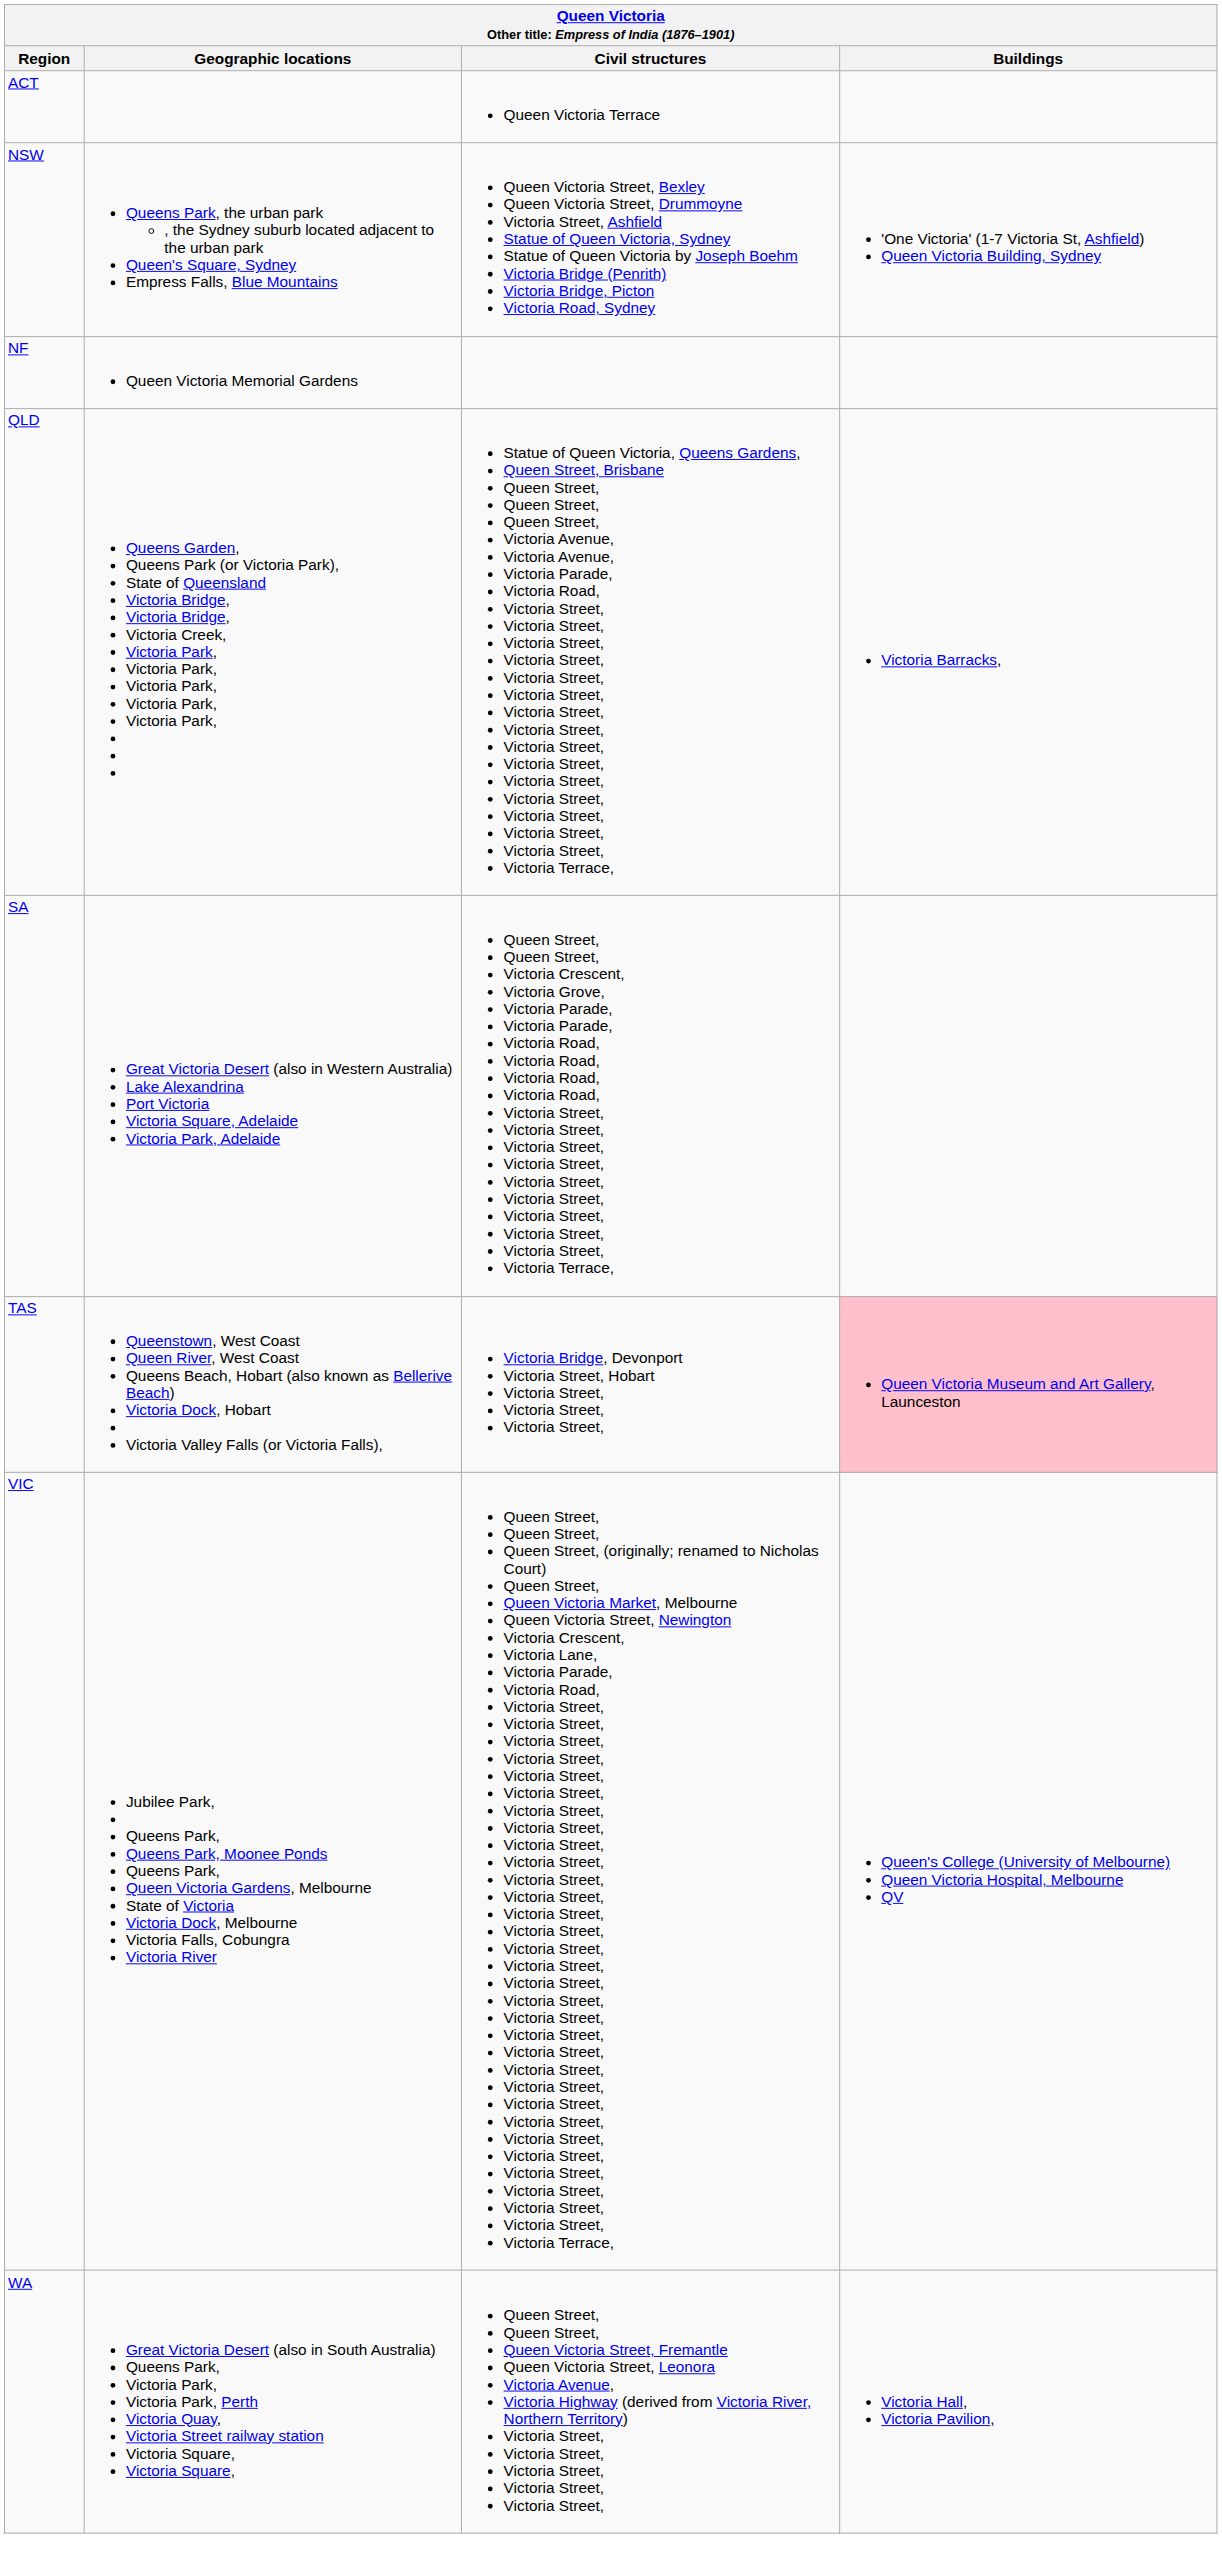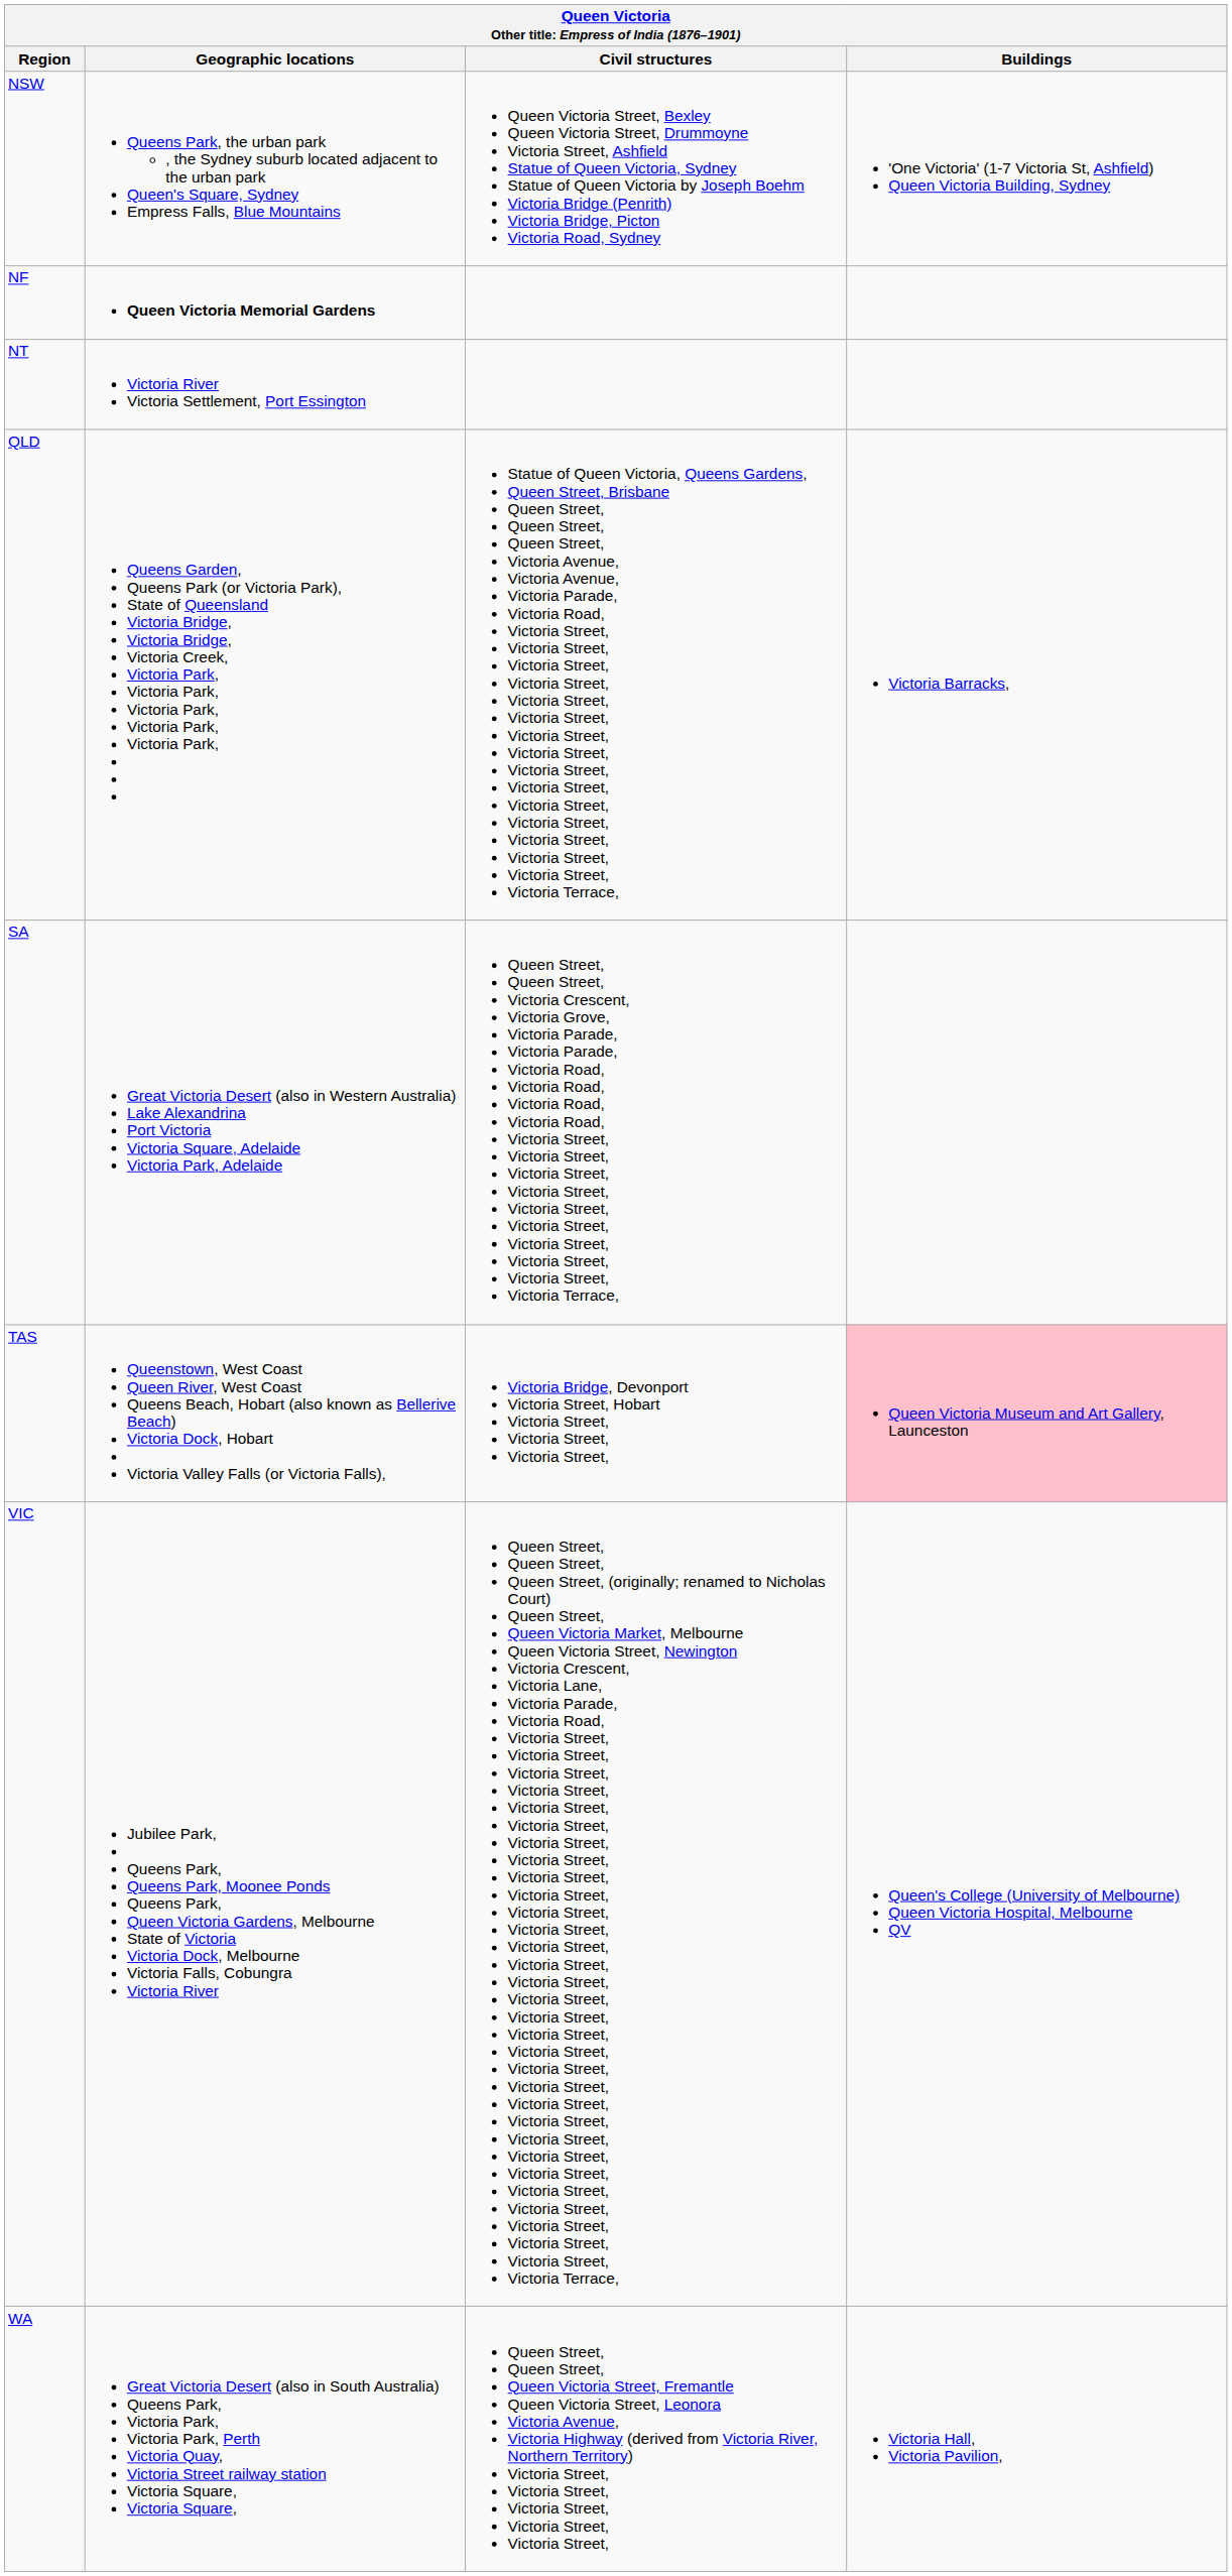- row: ACT | Queen Victoria Terrace
NF | Geographic locations: normal -> bold
+ row: NT | Victoria River Victoria Settlement, Port Essington
